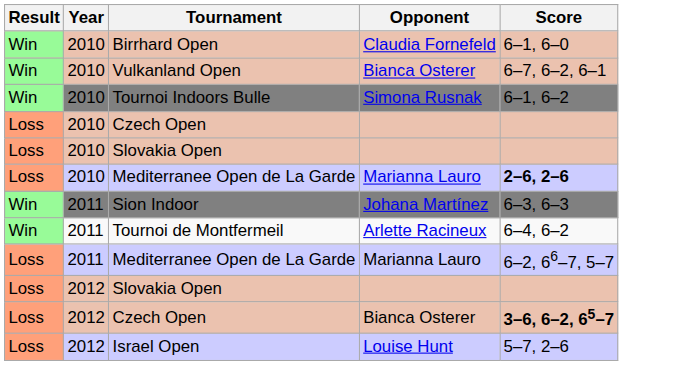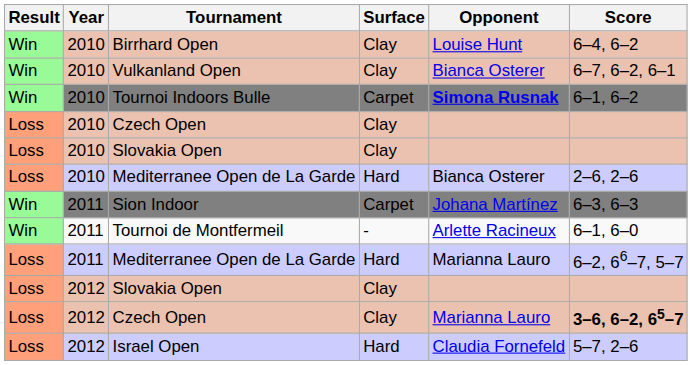+ column: Surface | Clay | Clay | Carpet | Clay | Clay | Hard | Carpet | - | Hard | Clay | Clay | Hard
Birrhard Open | Opponent: Claudia Fornefeld -> Louise Hunt
Birrhard Open | Score: 6–1, 6–0 -> 6–4, 6–2
Tournoi Indoors Bulle | Opponent: normal -> bold
2010 / Mediterranee Open de La Garde | Opponent: Marianna Lauro -> Bianca Osterer
2010 / Mediterranee Open de La Garde | Score: bold -> normal
Tournoi de Montfermeil | Score: 6–4, 6–2 -> 6–1, 6–0
2012 / Czech Open | Opponent: Bianca Osterer -> Marianna Lauro
Israel Open | Opponent: Louise Hunt -> Claudia Fornefeld
